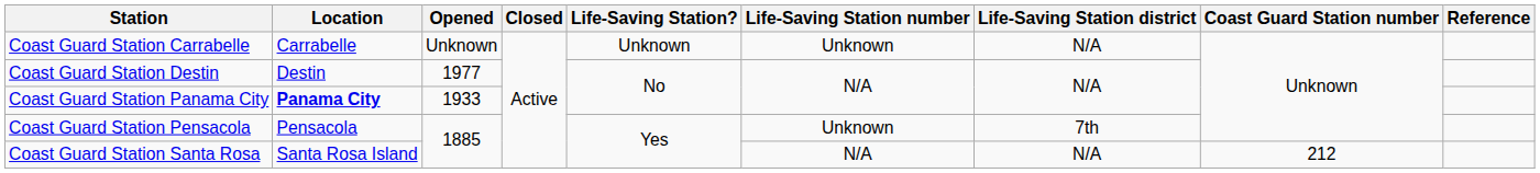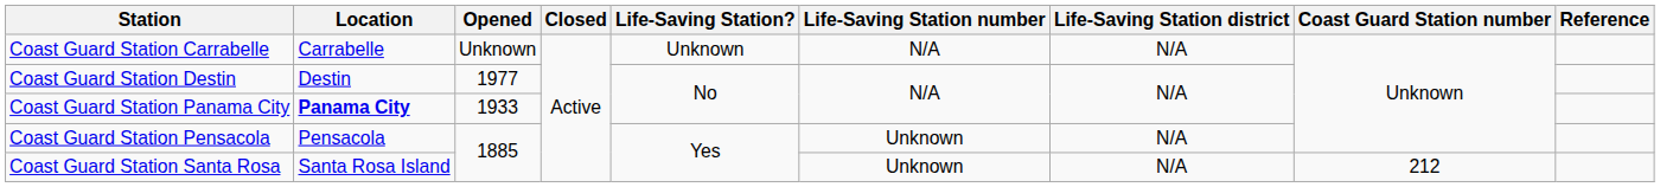Coast Guard Station Carrabelle | Life-Saving Station number: Unknown -> N/A
Coast Guard Station Pensacola | Life-Saving Station district: 7th -> N/A
Coast Guard Station Santa Rosa | Life-Saving Station number: N/A -> Unknown
